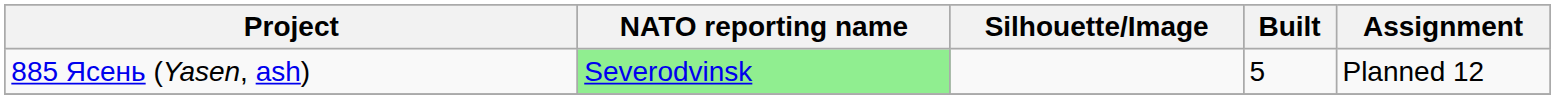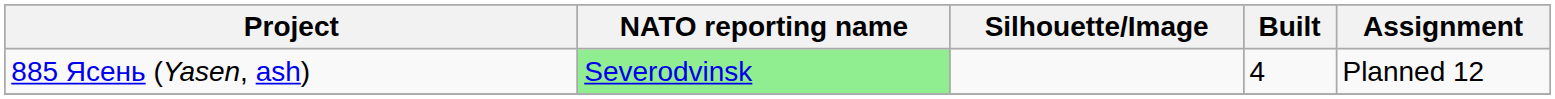885 Ясень (Yasen, ash) | Built: 5 -> 4
